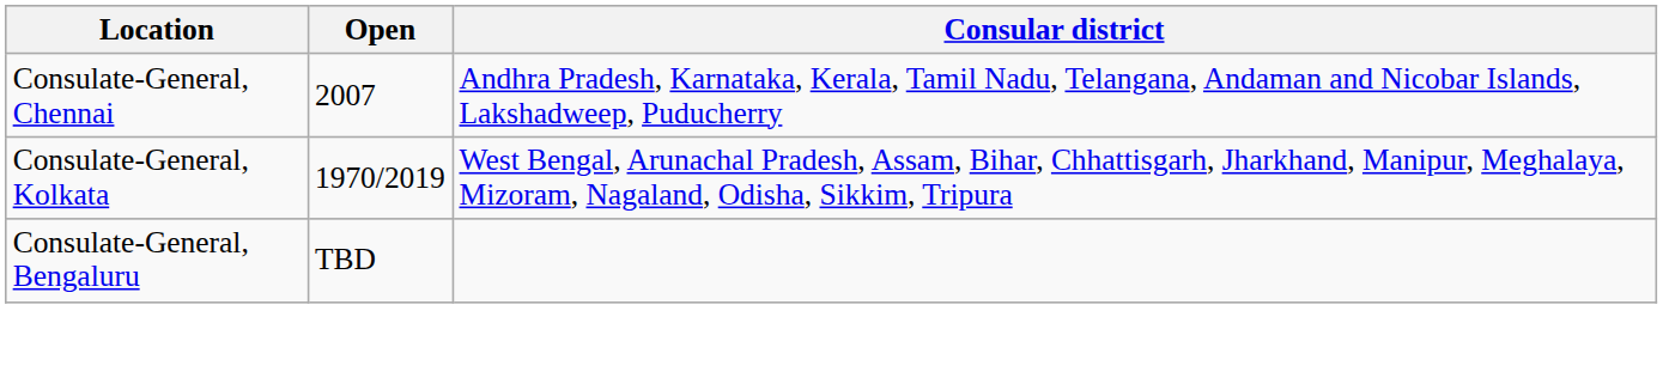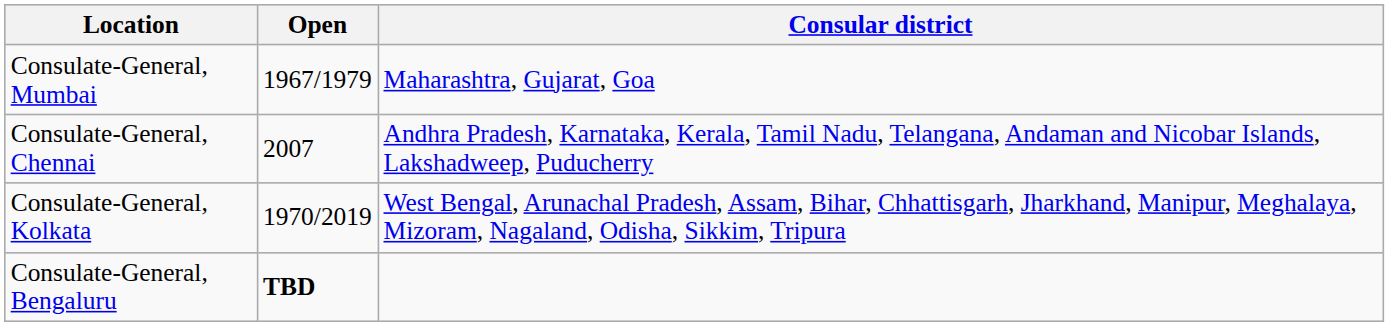+ row: Consulate-General, Mumbai | 1967/1979 | Maharashtra, Gujarat, Goa
Consulate-General, Bengaluru | Open: normal -> bold
